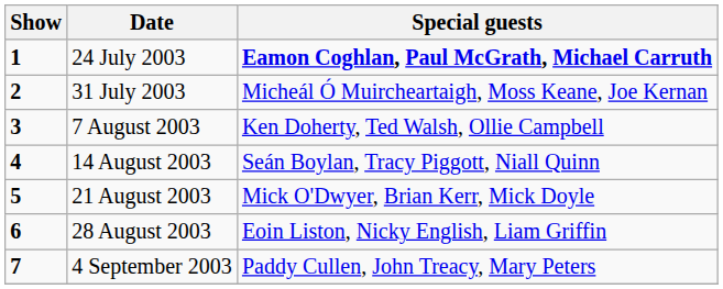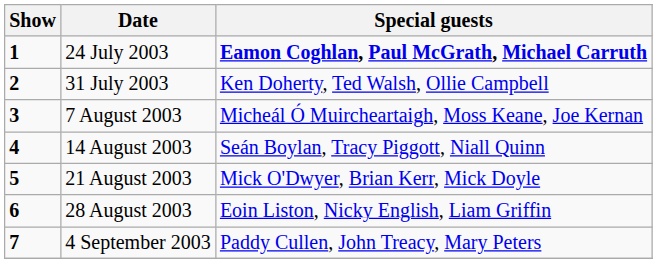31 July 2003 | Special guests: Micheál Ó Muircheartaigh, Moss Keane, Joe Kernan -> Ken Doherty, Ted Walsh, Ollie Campbell
7 August 2003 | Special guests: Ken Doherty, Ted Walsh, Ollie Campbell -> Micheál Ó Muircheartaigh, Moss Keane, Joe Kernan
